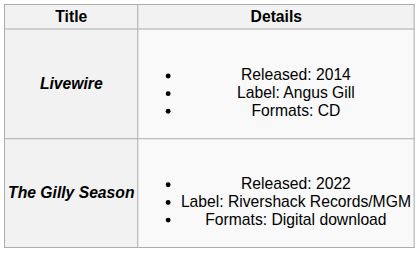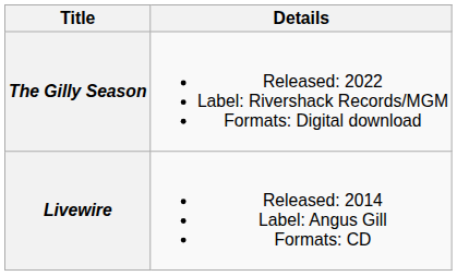rows swapped: Livewire <-> The Gilly Season
